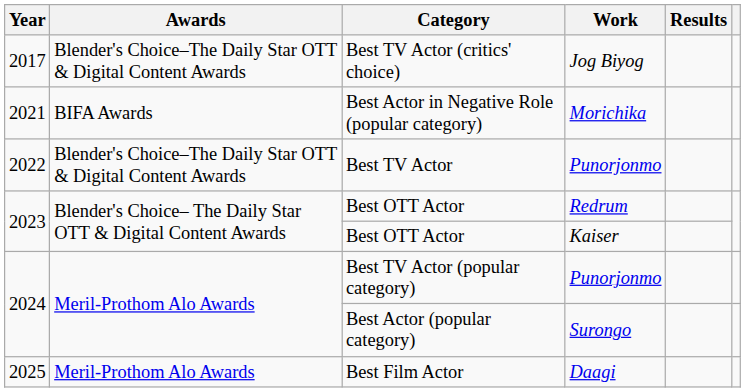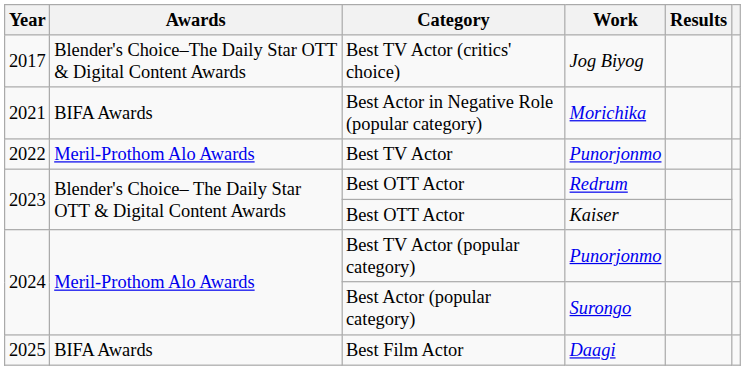Best TV Actor | Awards: Blender's Choice–The Daily Star OTT & Digital Content Awards -> Meril-Prothom Alo Awards
Best Film Actor | Awards: Meril-Prothom Alo Awards -> BIFA Awards
